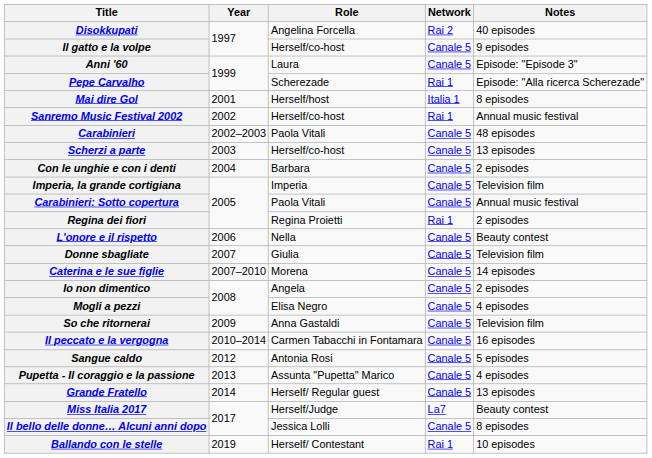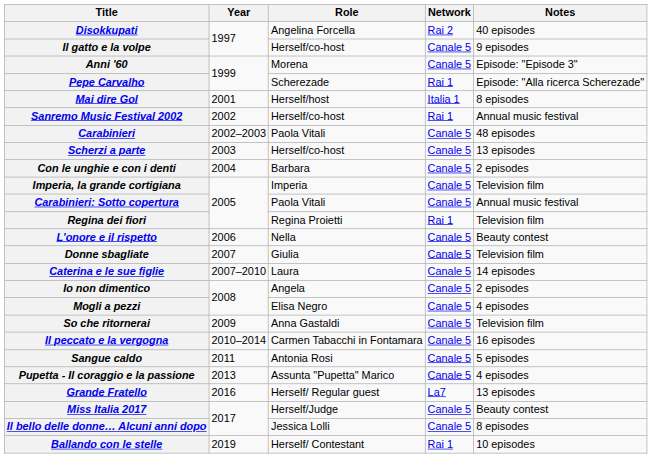Anni '60 | Role: Laura -> Morena
Regina dei fiori | Notes: 2 episodes -> Television film
Caterina e le sue figlie | Role: Morena -> Laura
Sangue caldo | Year: 2012 -> 2011
Grande Fratello | Year: 2014 -> 2016
Grande Fratello | Network: Canale 5 -> La7
Miss Italia 2017 | Network: La7 -> Canale 5
